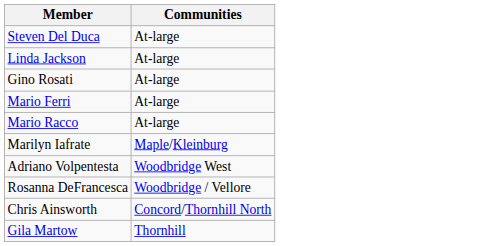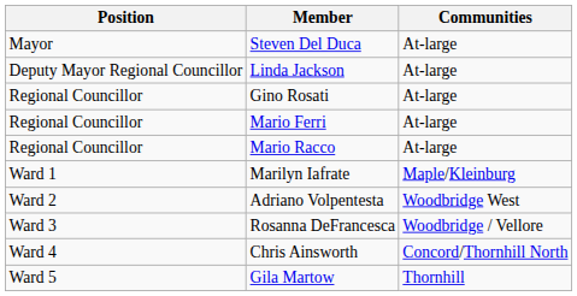+ column: Position | Mayor | Deputy Mayor Regional Councillor | Regional Councillor | Regional Councillor | Regional Councillor | Ward 1 | Ward 2 | Ward 3 | Ward 4 | Ward 5
